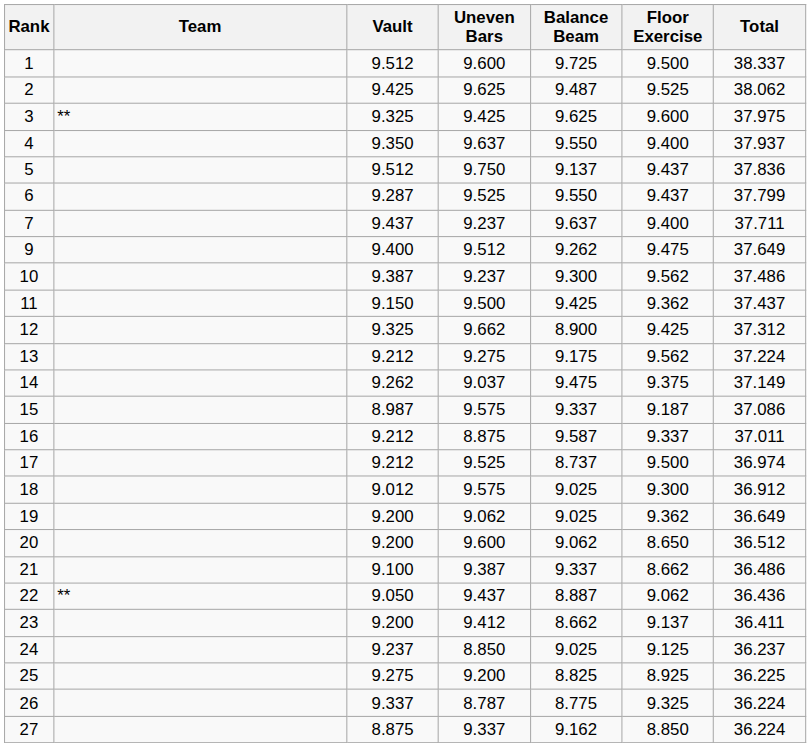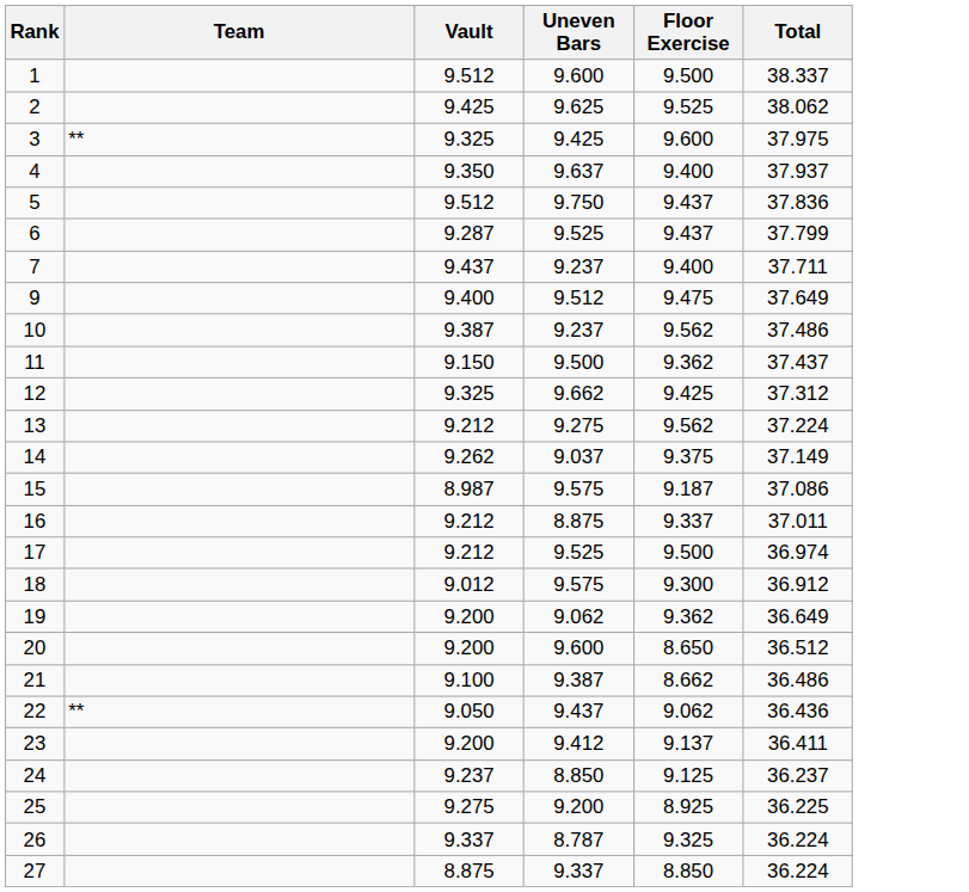- column: Balance Beam | 9.725 | 9.487 | 9.625 | 9.550 | 9.137 | 9.550 | 9.637 | 9.262 | 9.300 | 9.425 | 8.900 | 9.175 | 9.475 | 9.337 | 9.587 | 8.737 | 9.025 | 9.025 | 9.062 | 9.337 | 8.887 | 8.662 | 9.025 | 8.825 | 8.775 | 9.162
